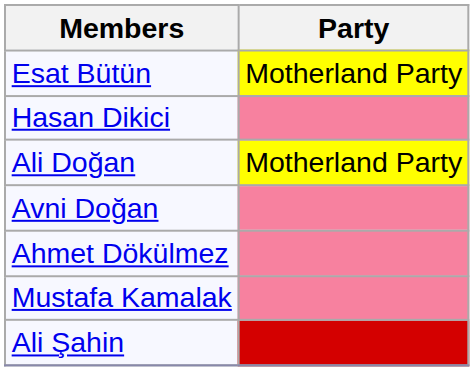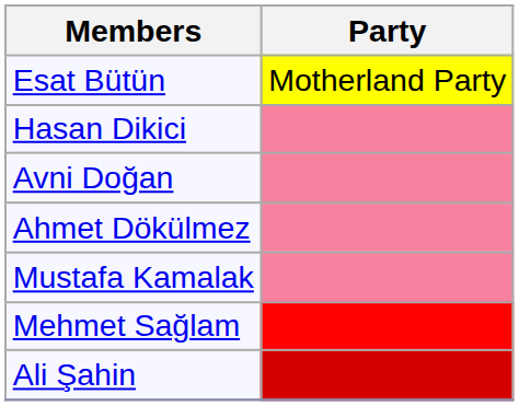- row: Ali Doğan | Motherland Party
+ row: Mehmet Sağlam
